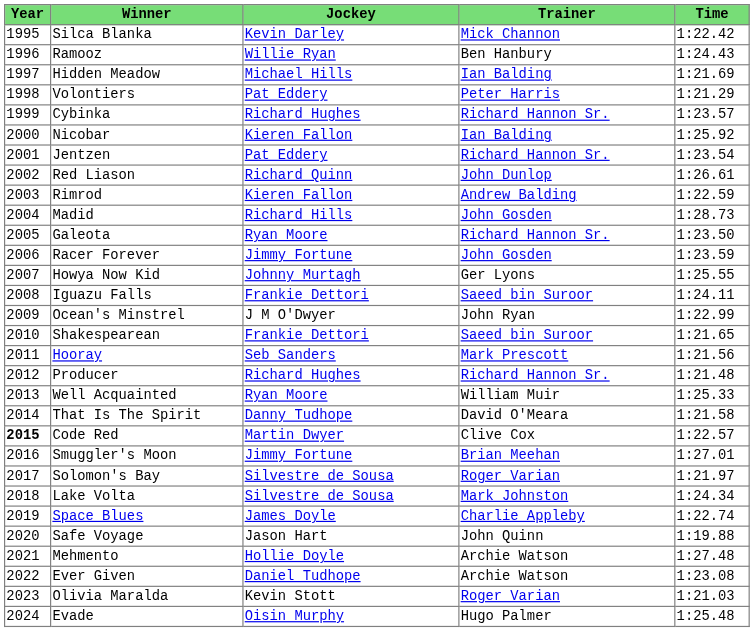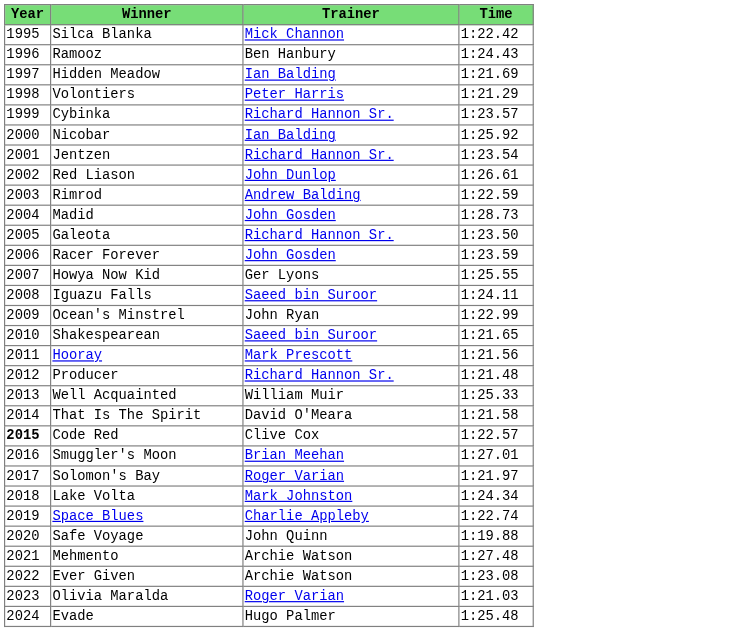- column: Jockey | Kevin Darley | Willie Ryan | Michael Hills | Pat Eddery | Richard Hughes | Kieren Fallon | Pat Eddery | Richard Quinn | Kieren Fallon | Richard Hills | Ryan Moore | Jimmy Fortune | Johnny Murtagh | Frankie Dettori | J M O'Dwyer | Frankie Dettori | Seb Sanders | Richard Hughes | Ryan Moore | Danny Tudhope | Martin Dwyer | Jimmy Fortune | Silvestre de Sousa | Silvestre de Sousa | James Doyle | Jason Hart | Hollie Doyle | Daniel Tudhope | Kevin Stott | Oisin Murphy
